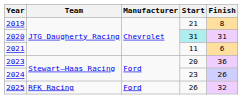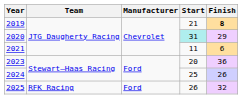2019 | Finish: normal -> bold
2020 | Finish: 31 -> 29
2024 | Start: 23 -> 25
